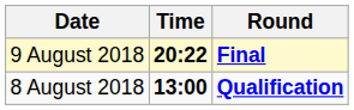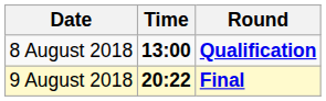rows swapped: 8 August 2018 <-> 9 August 2018
